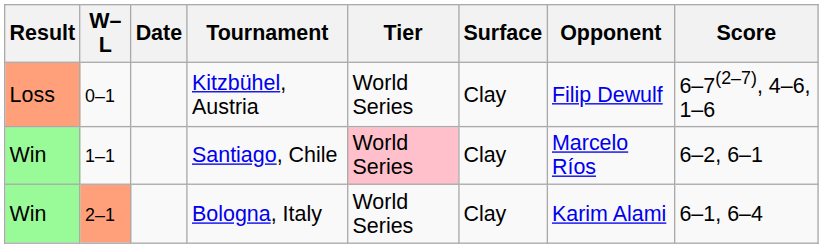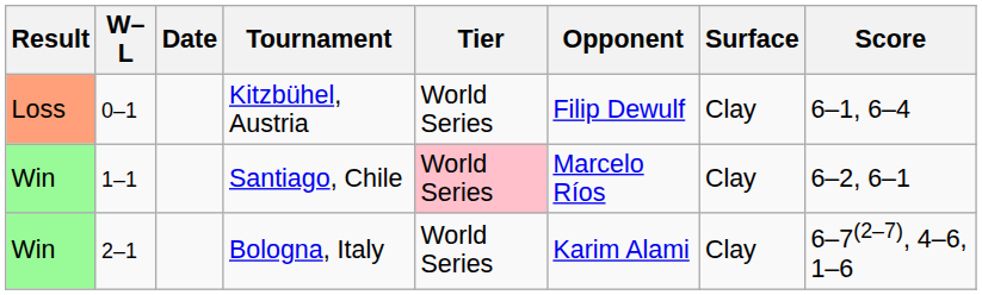columns swapped: Surface <-> Opponent
Kitzbühel, Austria | Score: 6–7(2–7), 4–6, 1–6 -> 6–1, 6–4
Bologna, Italy | W–L: lightsalmon background -> no background
Bologna, Italy | Score: 6–1, 6–4 -> 6–7(2–7), 4–6, 1–6
